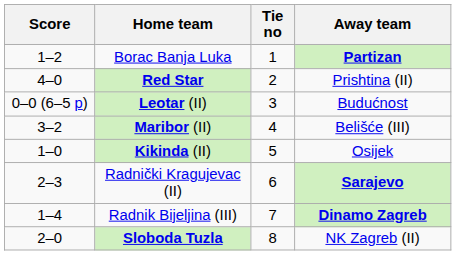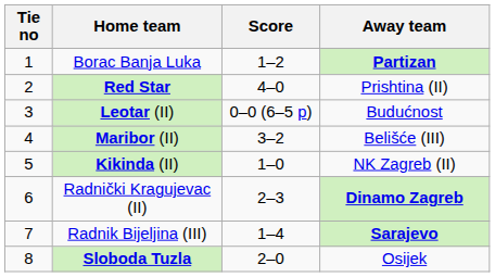columns swapped: Tie no <-> Score
Kikinda (II) | Away team: Osijek -> NK Zagreb (II)
Radnički Kragujevac (II) | Away team: Sarajevo -> Dinamo Zagreb
Radnik Bijeljina (III) | Away team: Dinamo Zagreb -> Sarajevo
Sloboda Tuzla | Away team: NK Zagreb (II) -> Osijek
